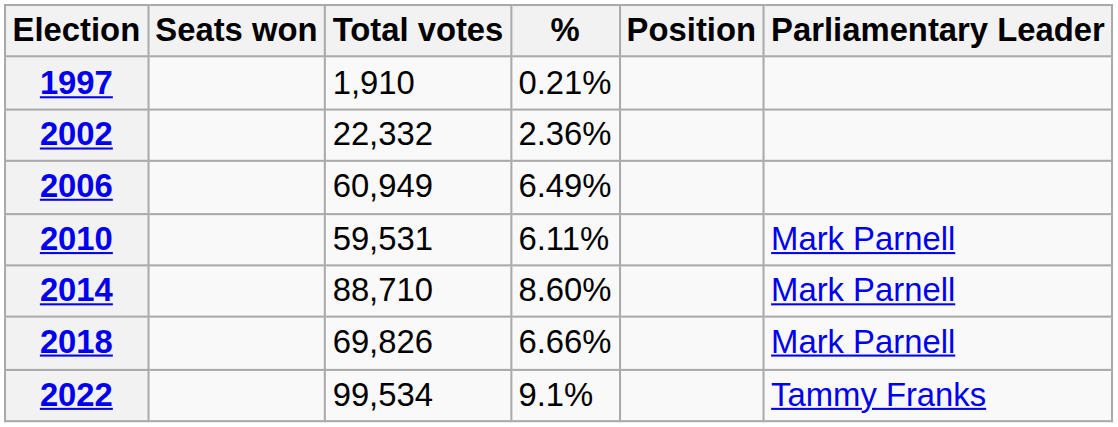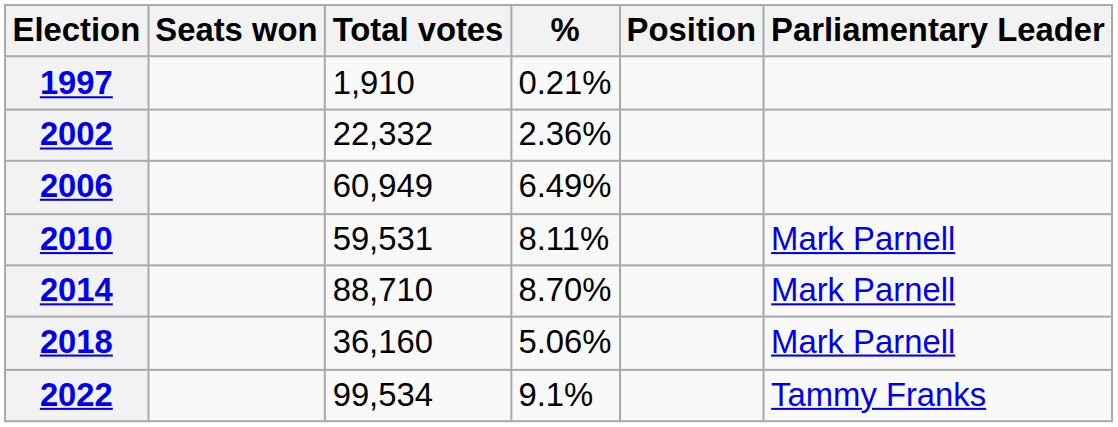2010 | %: 6.11% -> 8.11%
2014 | %: 8.60% -> 8.70%
2018 | Total votes: 69,826 -> 36,160
2018 | %: 6.66% -> 5.06%
